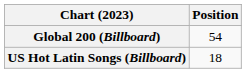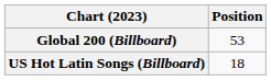Global 200 (Billboard) | Position: 54 -> 53
